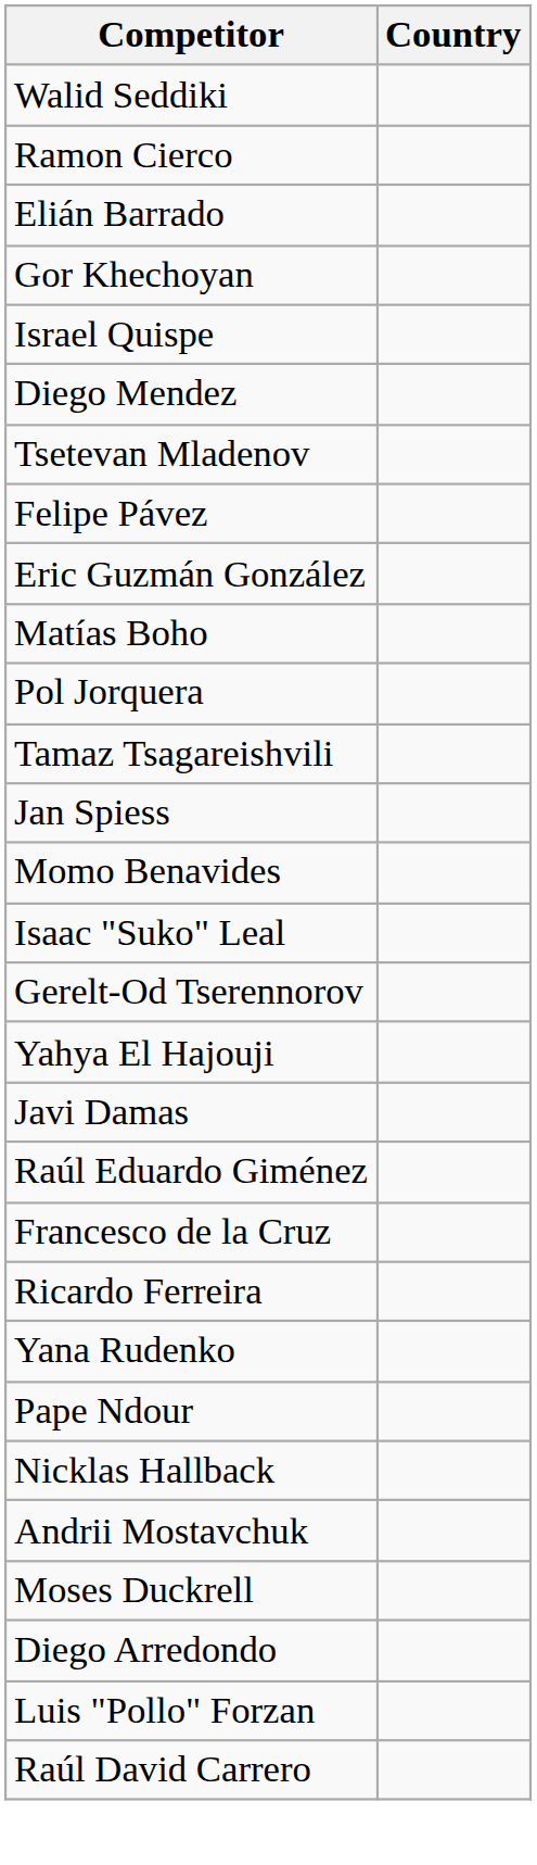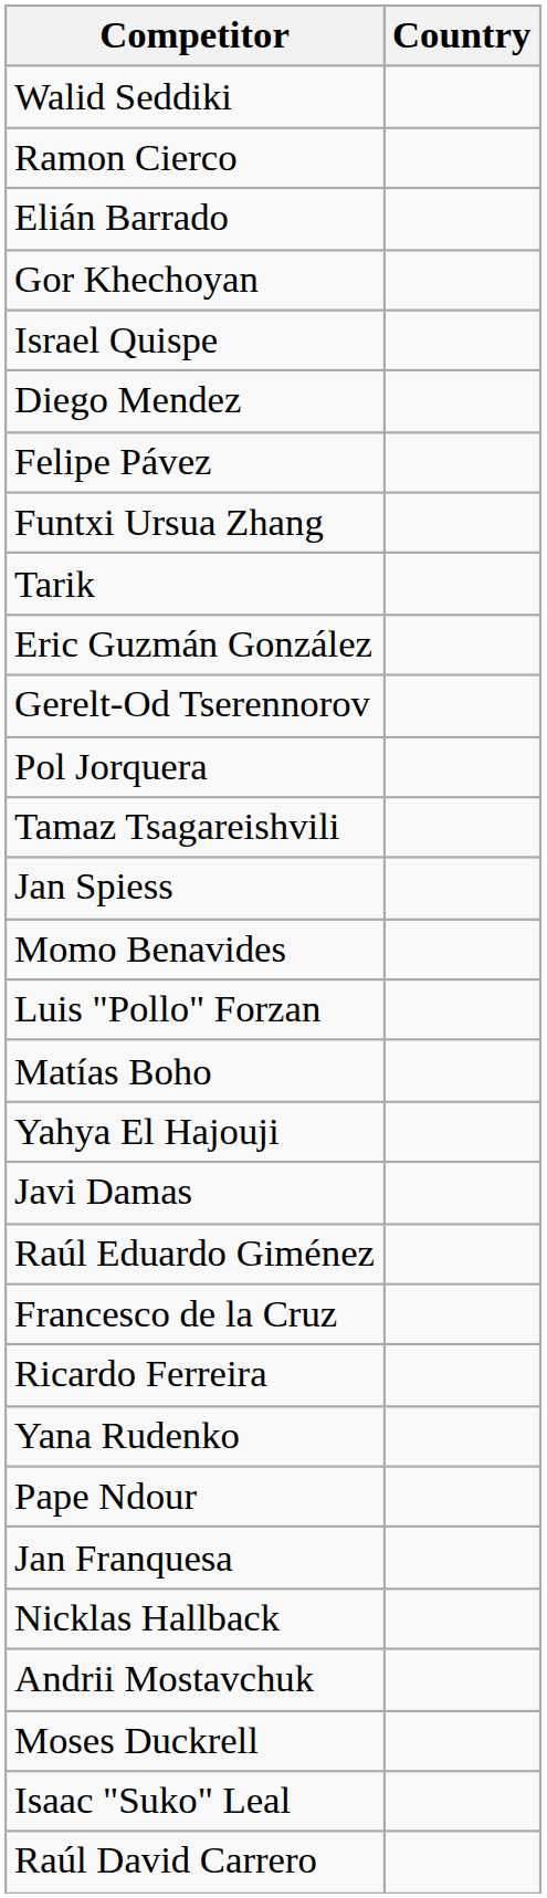- row: Tsetevan Mladenov
+ row: Funtxi Ursua Zhang
+ row: Tarik
rows swapped: Matías Boho <-> Gerelt-Od Tserennorov
rows swapped: Luis "Pollo" Forzan <-> Isaac "Suko" Leal
+ row: Jan Franquesa
- row: Diego Arredondo
